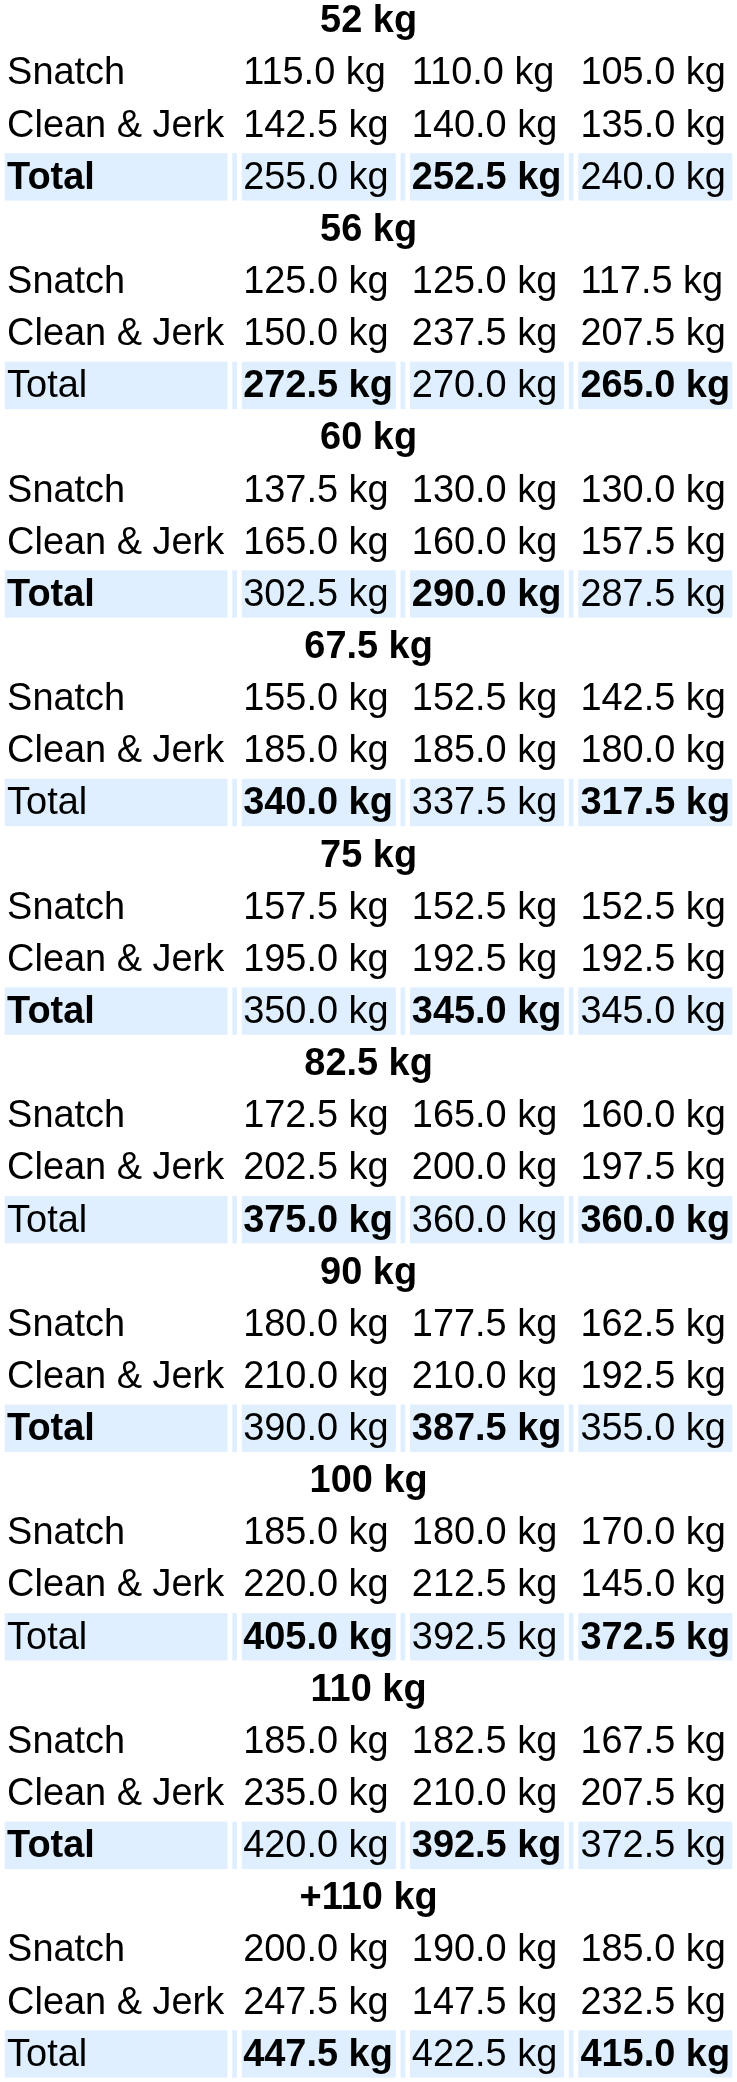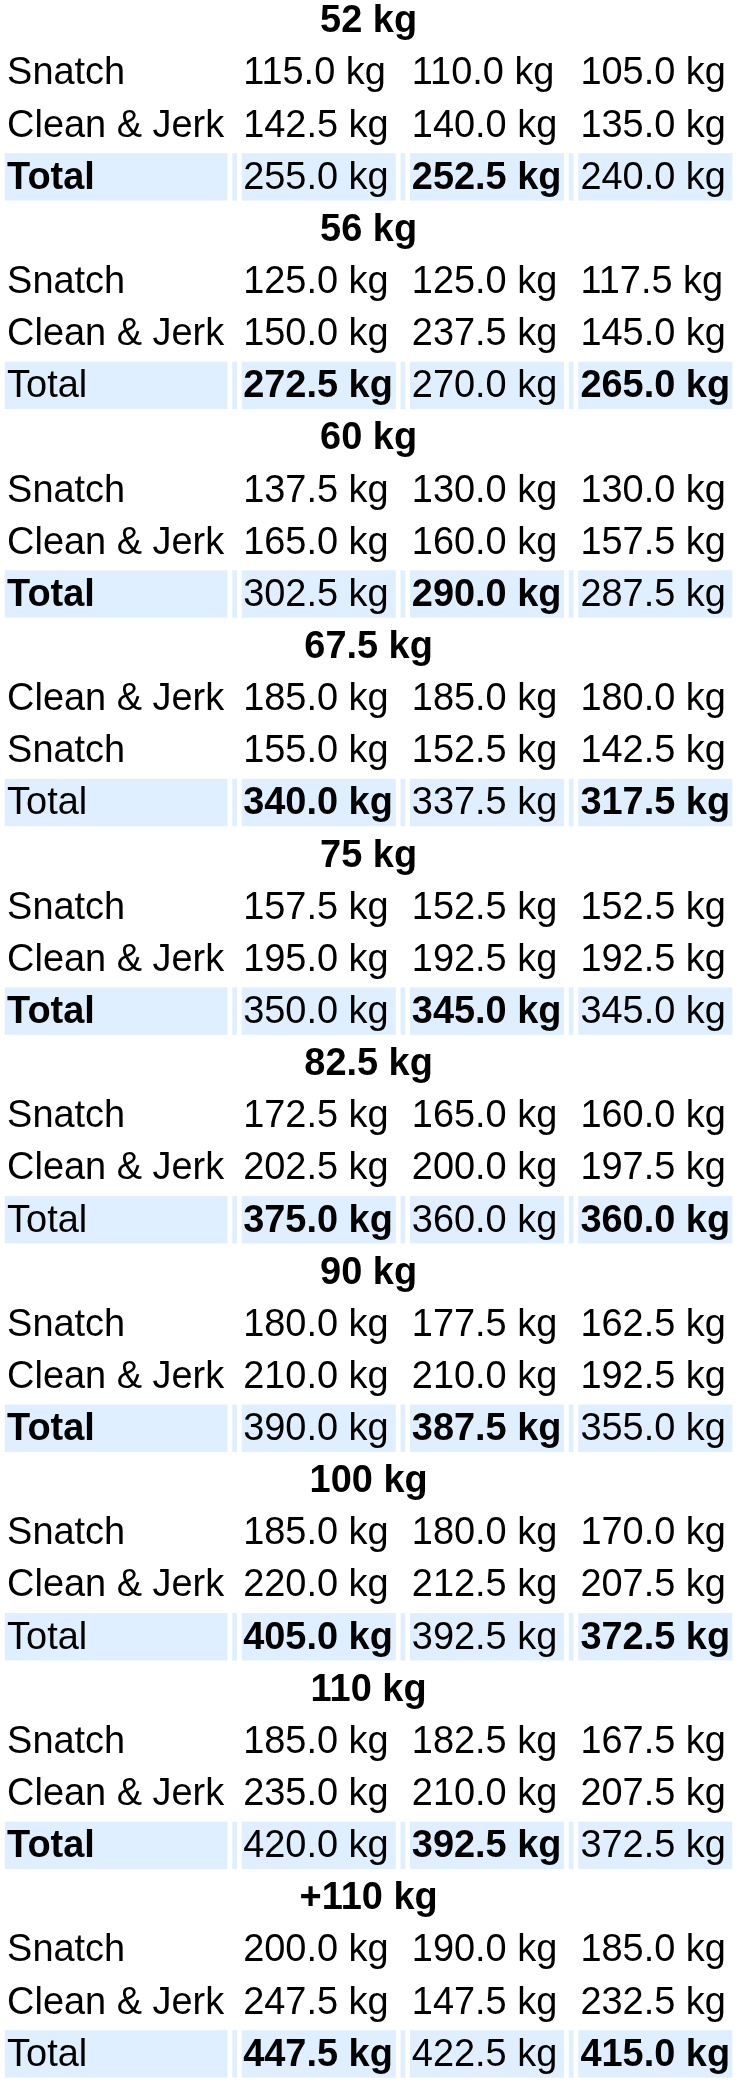150.0 kg | column 7: 207.5 kg -> 145.0 kg
rows swapped: 155.0 kg <-> Clean & Jerk / 185.0 kg
220.0 kg | column 7: 145.0 kg -> 207.5 kg
